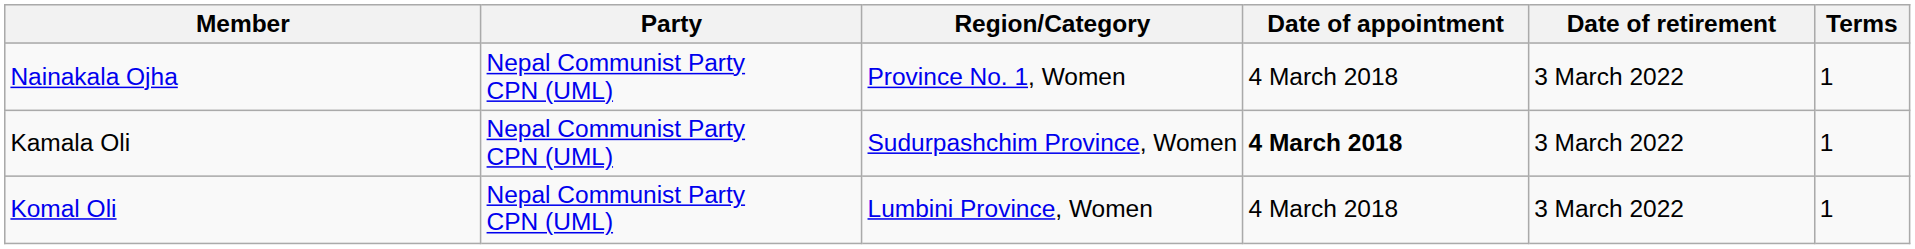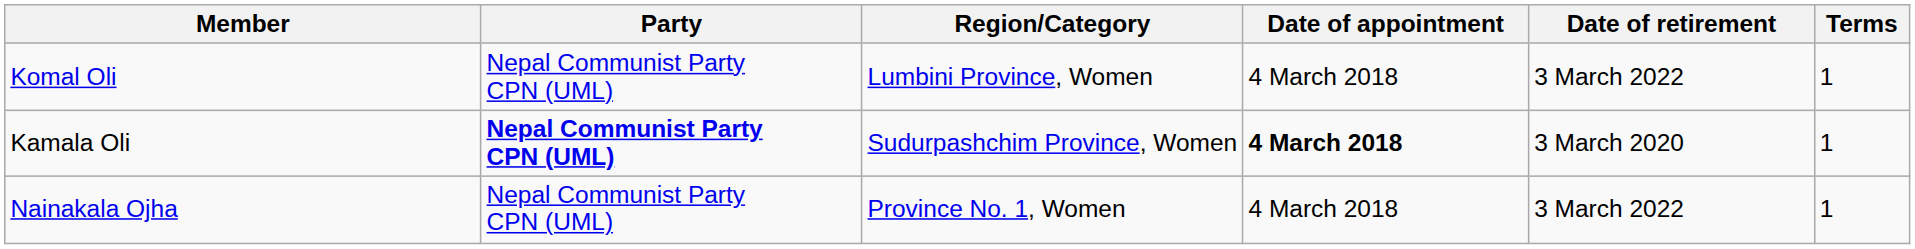rows swapped: Nainakala Ojha <-> Komal Oli
Kamala Oli | Party: normal -> bold
Kamala Oli | Date of retirement: 3 March 2022 -> 3 March 2020
